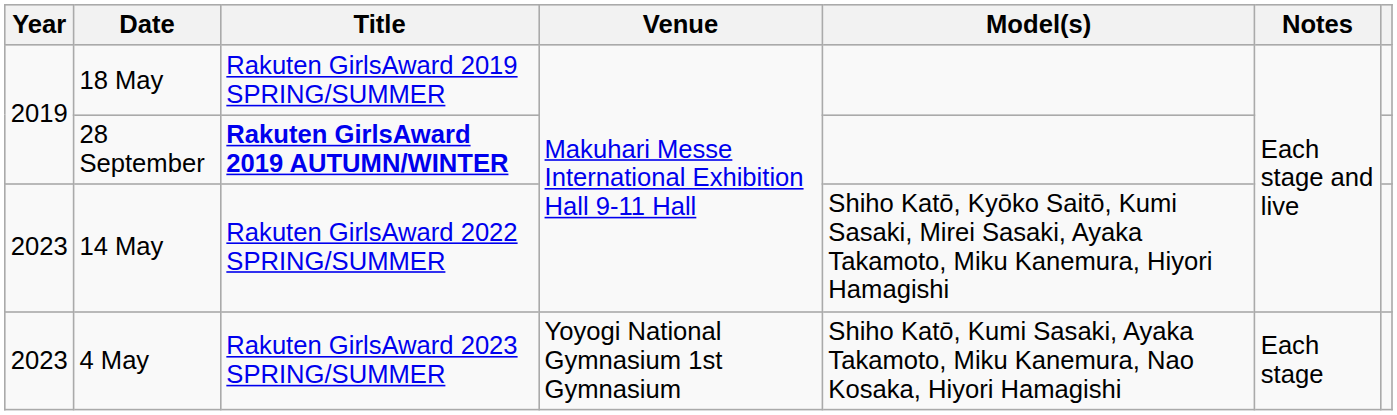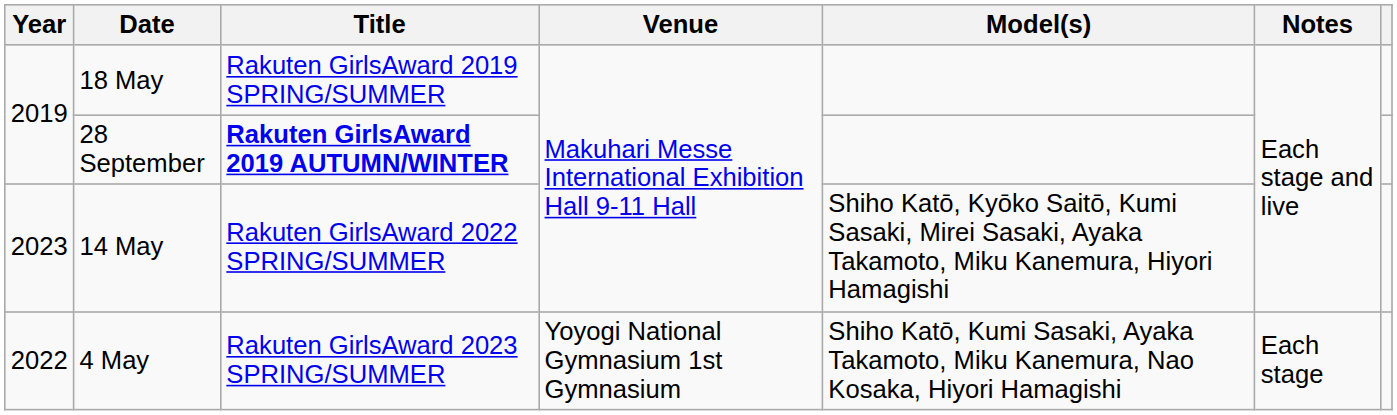4 May | Year: 2023 -> 2022
